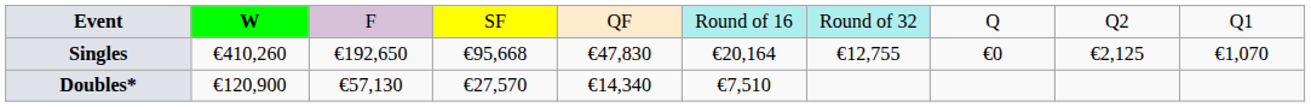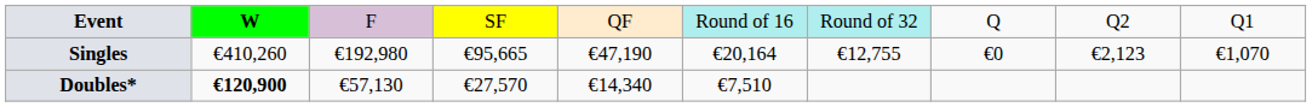Singles | column 3: €192,650 -> €192,980
Singles | column 4: €95,668 -> €95,665
Singles | column 5: €47,830 -> €47,190
Singles | column 9: €2,125 -> €2,123
Doubles* | column 2: normal -> bold
